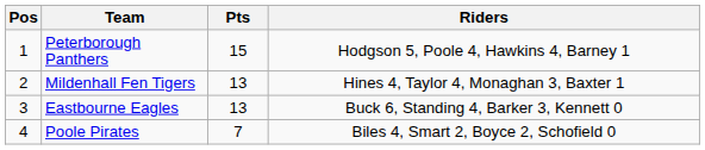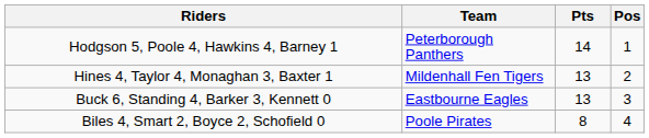columns swapped: Pos <-> Riders
Peterborough Panthers | Pts: 15 -> 14
Poole Pirates | Pts: 7 -> 8
